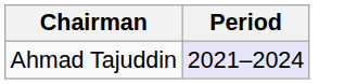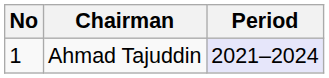+ column: No | 1
